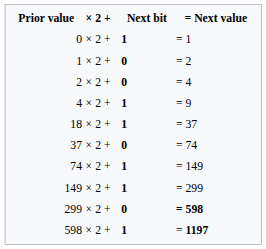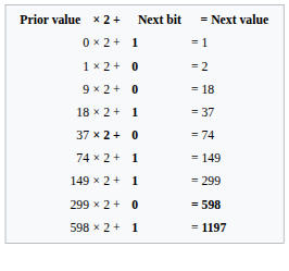- row: 2 | × 2 + | 0 | = 4
- row: 4 | × 2 + | 1 | = 9
+ row: 9 | × 2 + | 0 | = 18
37 | × 2 +: normal -> bold
